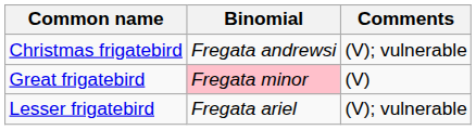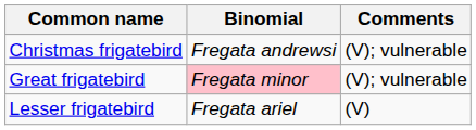Great frigatebird | Comments: (V) -> (V); vulnerable
Lesser frigatebird | Comments: (V); vulnerable -> (V)
